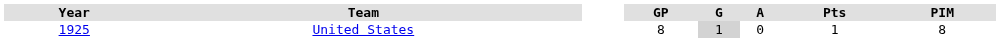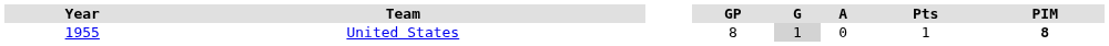United States | Year: 1925 -> 1955
United States | PIM: normal -> bold
